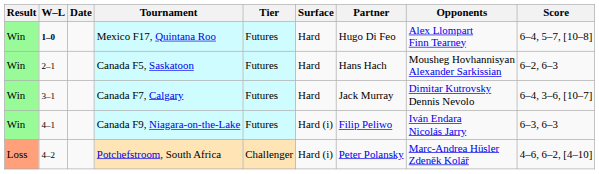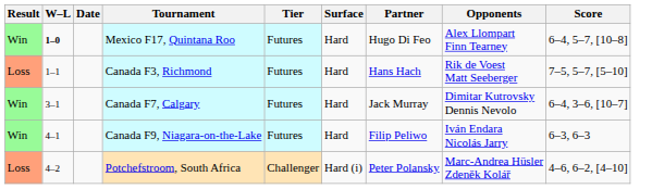+ row: Loss | 1–1 | Canada F3, Richmond | Futures | Hard | Hans Hach | Rik de Voest Matt Seeberger | 7–5, 5–7, [5–10]
- row: Win | 2–1 | Canada F5, Saskatoon | Futures | Hard | Hans Hach | Mousheg Hovhannisyan Alexander Sarkissian | 6–2, 6–3
Canada F9, Niagara-on-the-Lake | Surface: Hard (i) -> Hard
